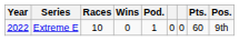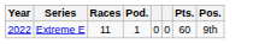- column: Wins | 0
Extreme E | Races: 10 -> 11
